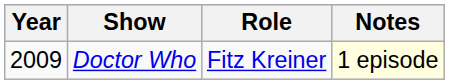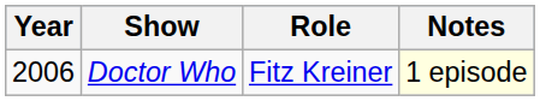Doctor Who | Year: 2009 -> 2006
